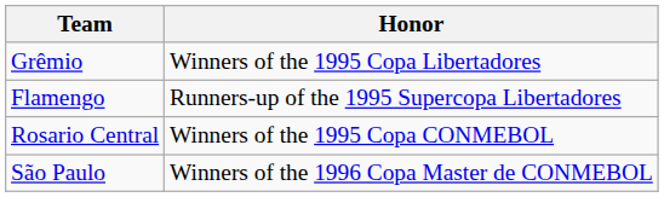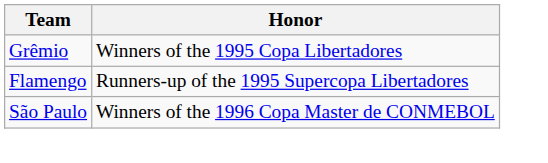- row: Rosario Central | Winners of the 1995 Copa CONMEBOL
